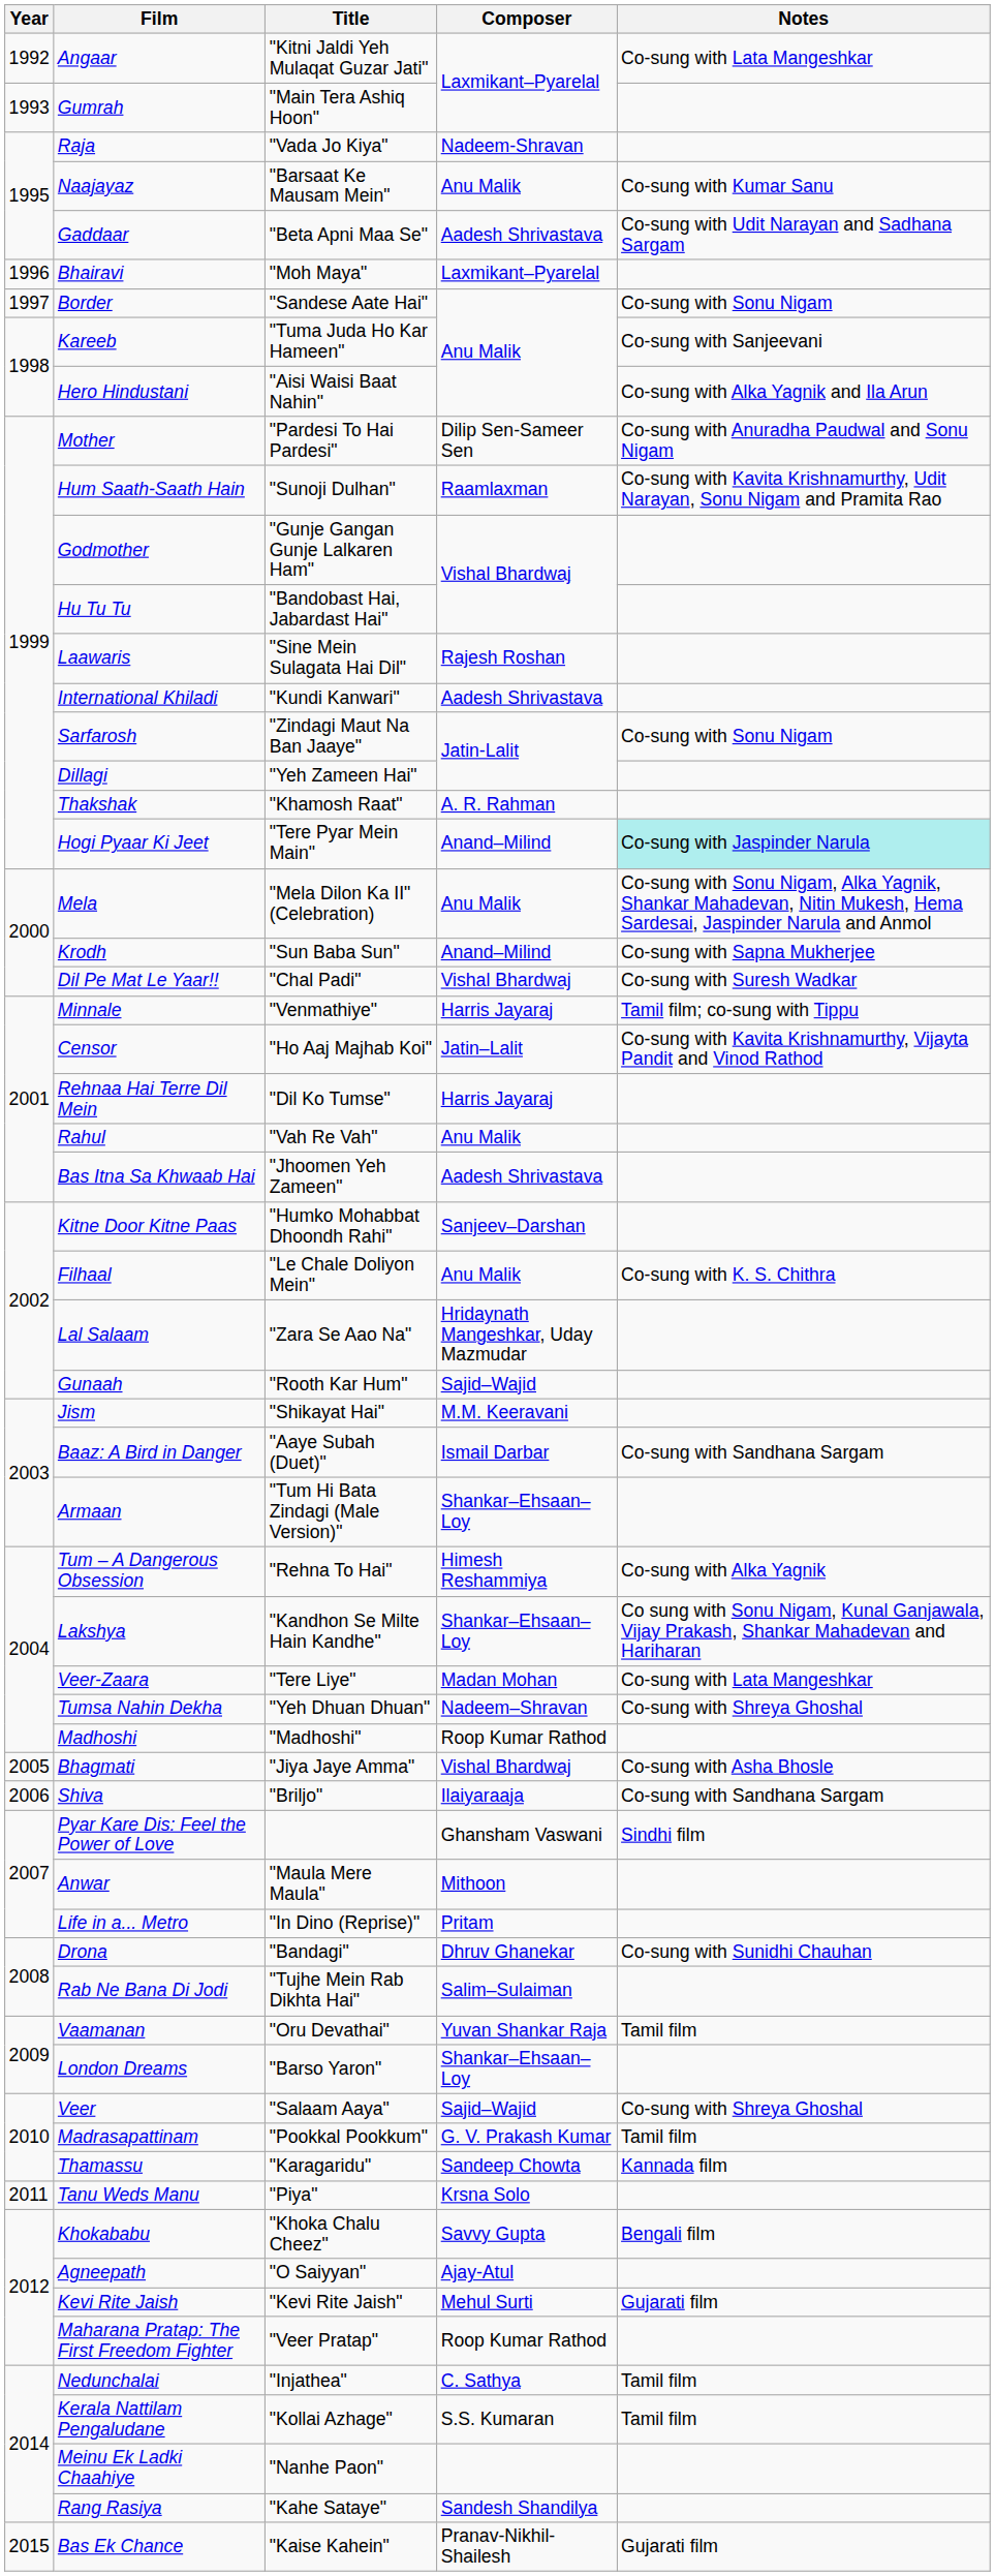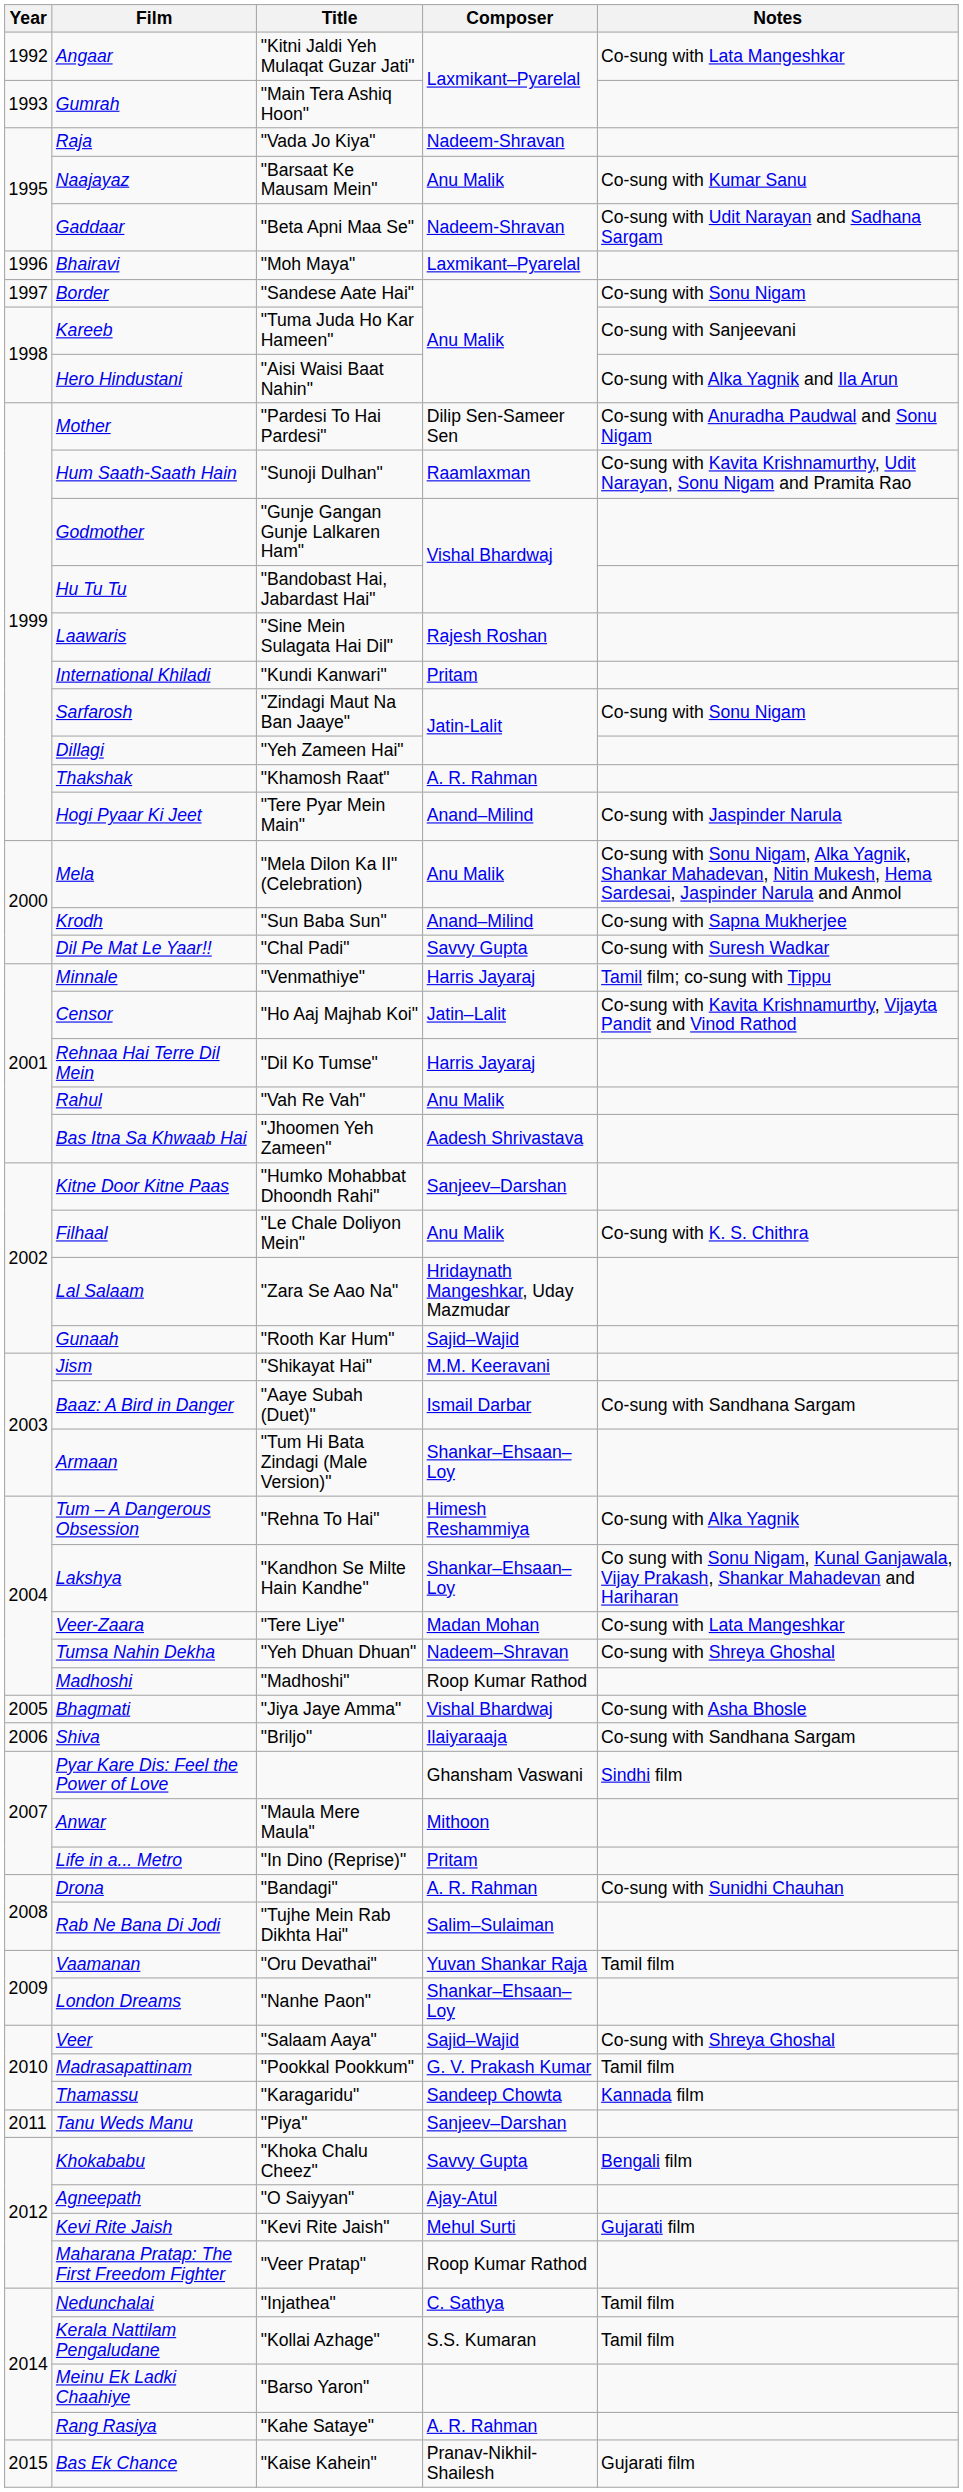Gaddaar | Composer: Aadesh Shrivastava -> Nadeem-Shravan
International Khiladi | Composer: Aadesh Shrivastava -> Pritam
Hogi Pyaar Ki Jeet | Notes: paleturquoise background -> no background
Dil Pe Mat Le Yaar!! | Composer: Vishal Bhardwaj -> Savvy Gupta
Drona | Composer: Dhruv Ghanekar -> A. R. Rahman
London Dreams | Title: "Barso Yaron" -> "Nanhe Paon"
Tanu Weds Manu | Composer: Krsna Solo -> Sanjeev–Darshan
Meinu Ek Ladki Chaahiye | Title: "Nanhe Paon" -> "Barso Yaron"
Rang Rasiya | Composer: Sandesh Shandilya -> A. R. Rahman
